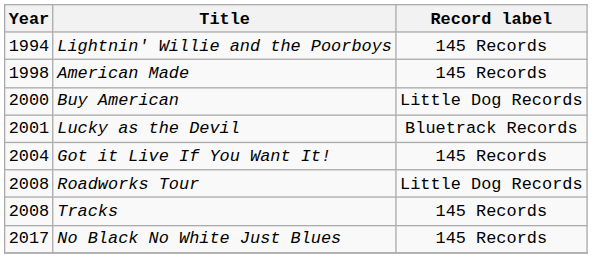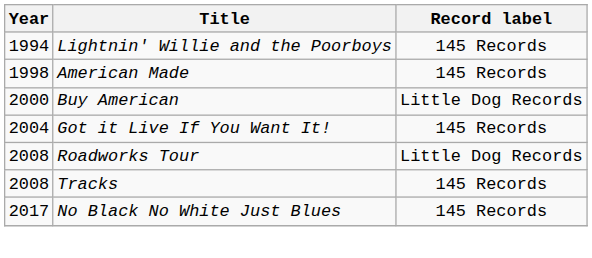- row: 2001 | Lucky as the Devil | Bluetrack Records
